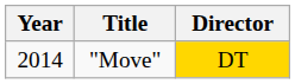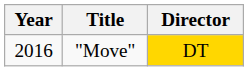"Move" | Year: 2014 -> 2016
